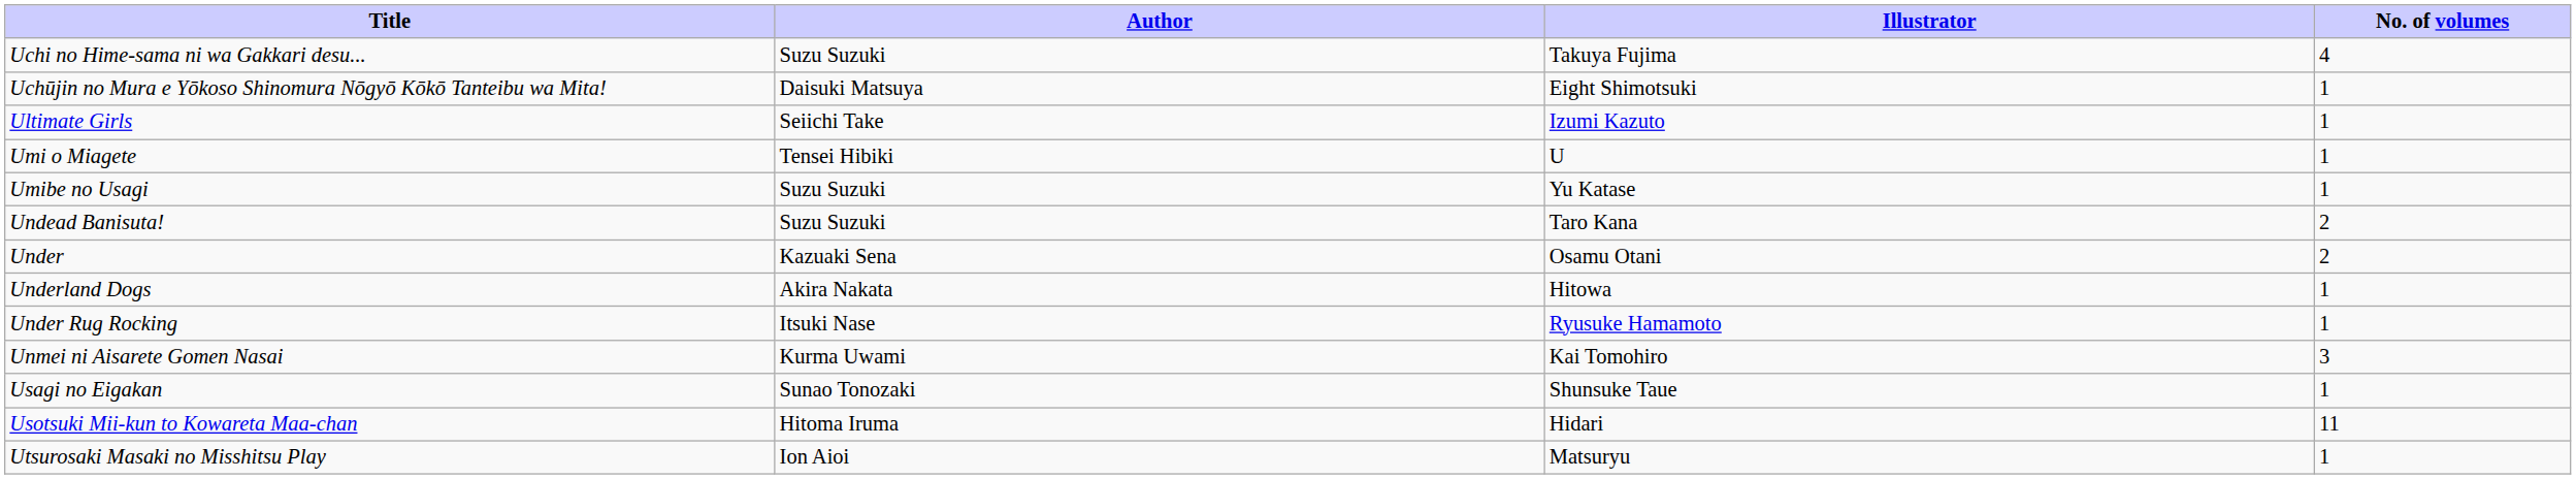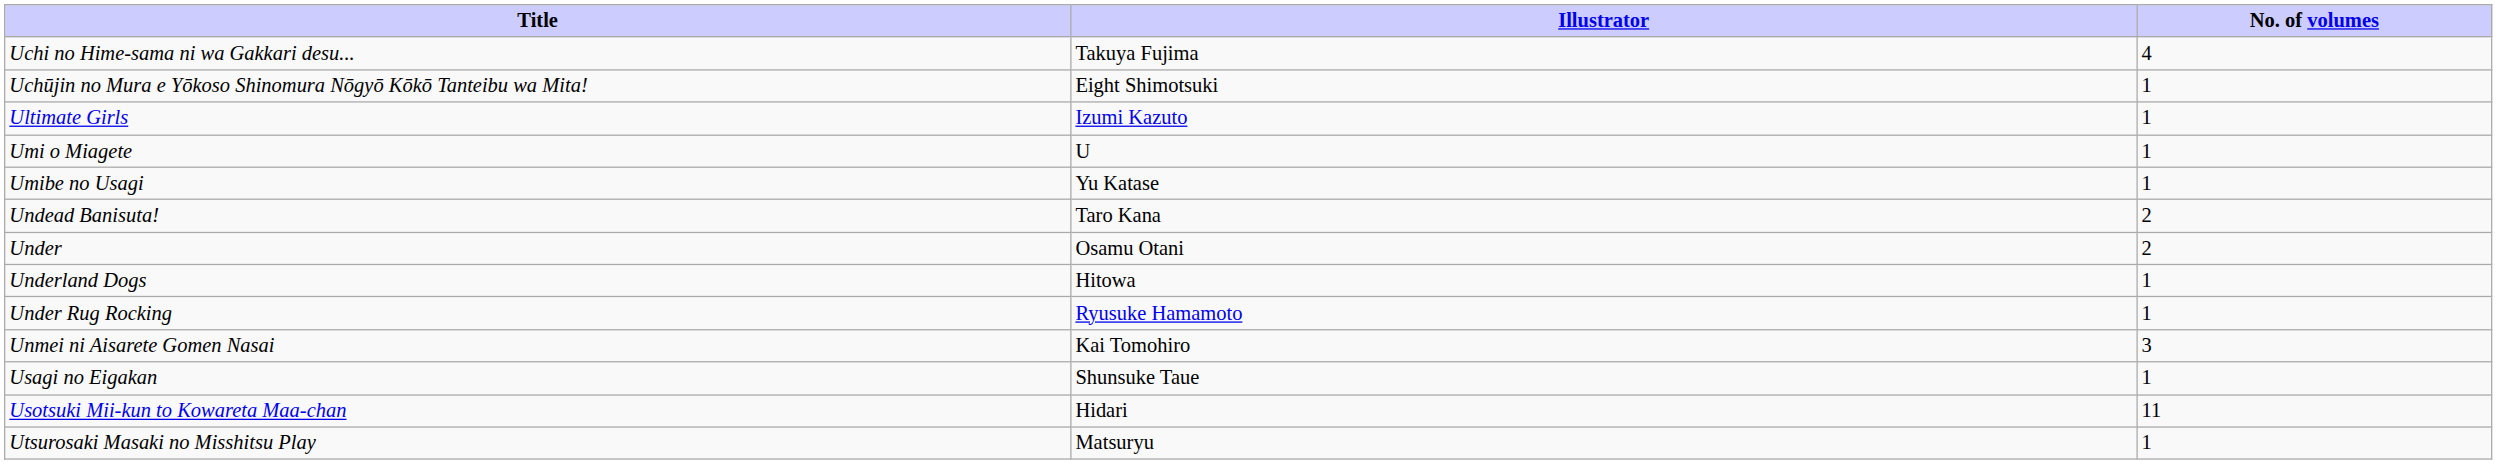- column: Author | Suzu Suzuki | Daisuki Matsuya | Seiichi Take | Tensei Hibiki | Suzu Suzuki | Suzu Suzuki | Kazuaki Sena | Akira Nakata | Itsuki Nase | Kurma Uwami | Sunao Tonozaki | Hitoma Iruma | Ion Aioi
